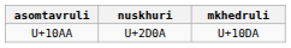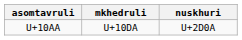columns swapped: nuskhuri <-> mkhedruli
